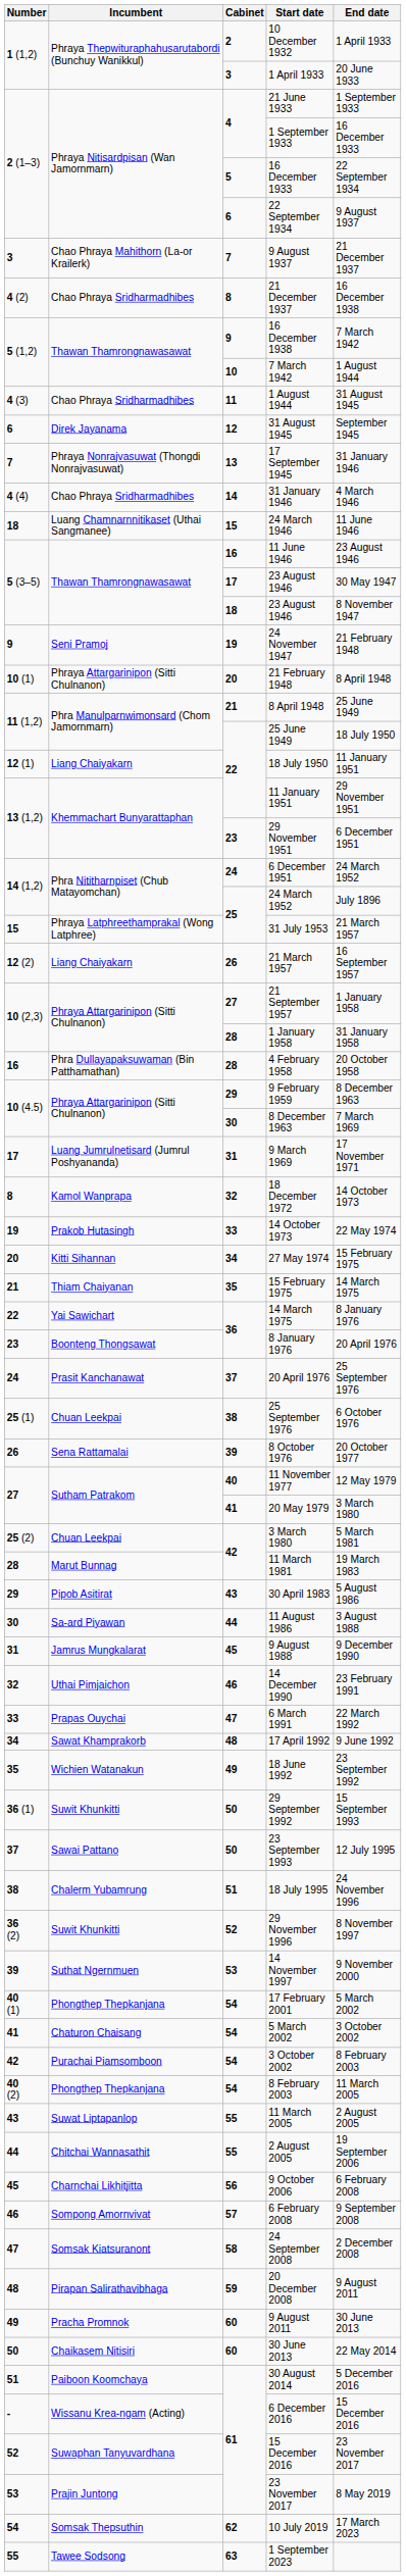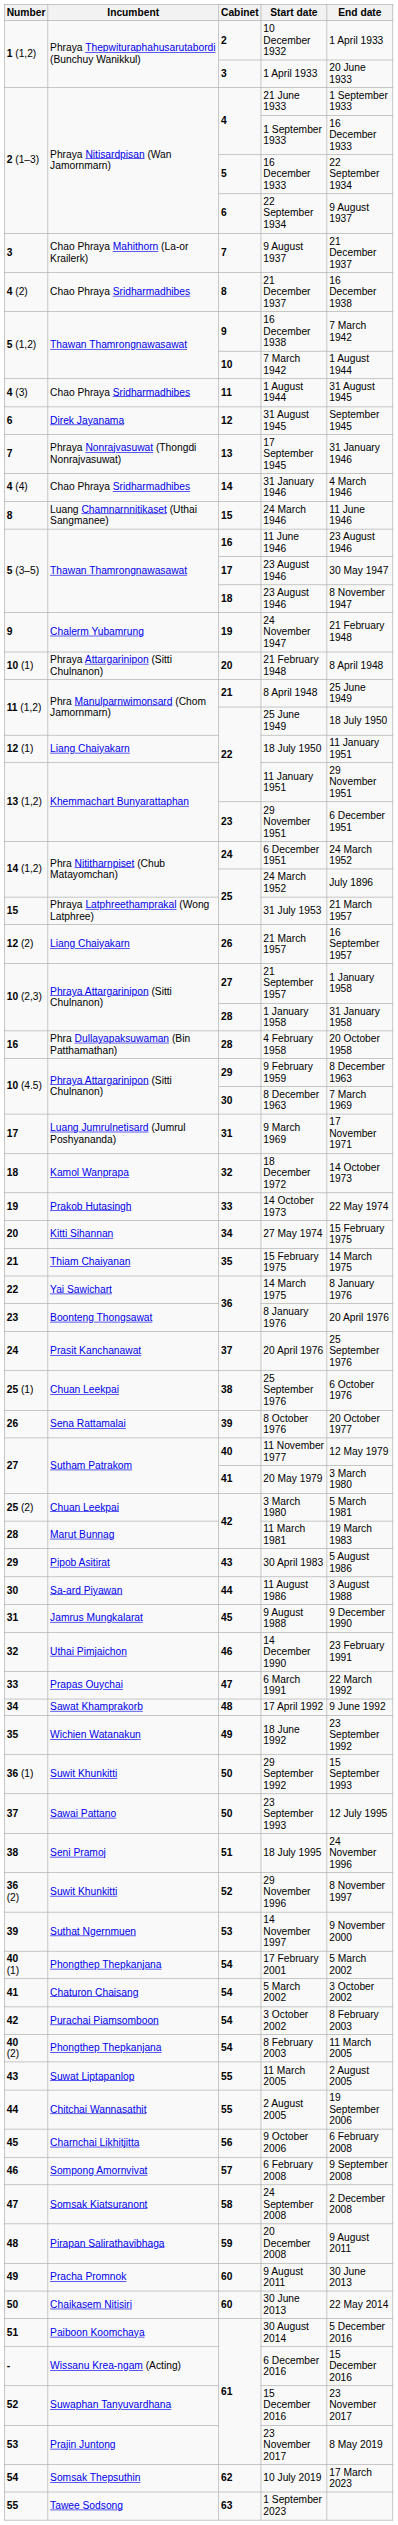24 March 1946 | Number: 18 -> 8
24 November 1947 | Incumbent: Seni Pramoj -> Chalerm Yubamrung
18 December 1972 | Number: 8 -> 18
18 July 1995 | Incumbent: Chalerm Yubamrung -> Seni Pramoj
